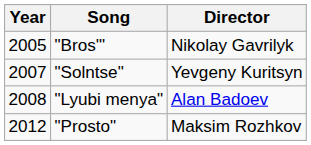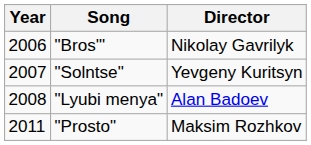"Bros'" | Year: 2005 -> 2006
"Prosto" | Year: 2012 -> 2011
